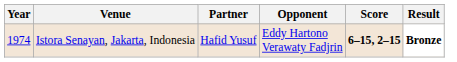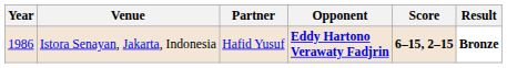Istora Senayan, Jakarta, Indonesia | Year: 1974 -> 1986
Istora Senayan, Jakarta, Indonesia | Opponent: normal -> bold
